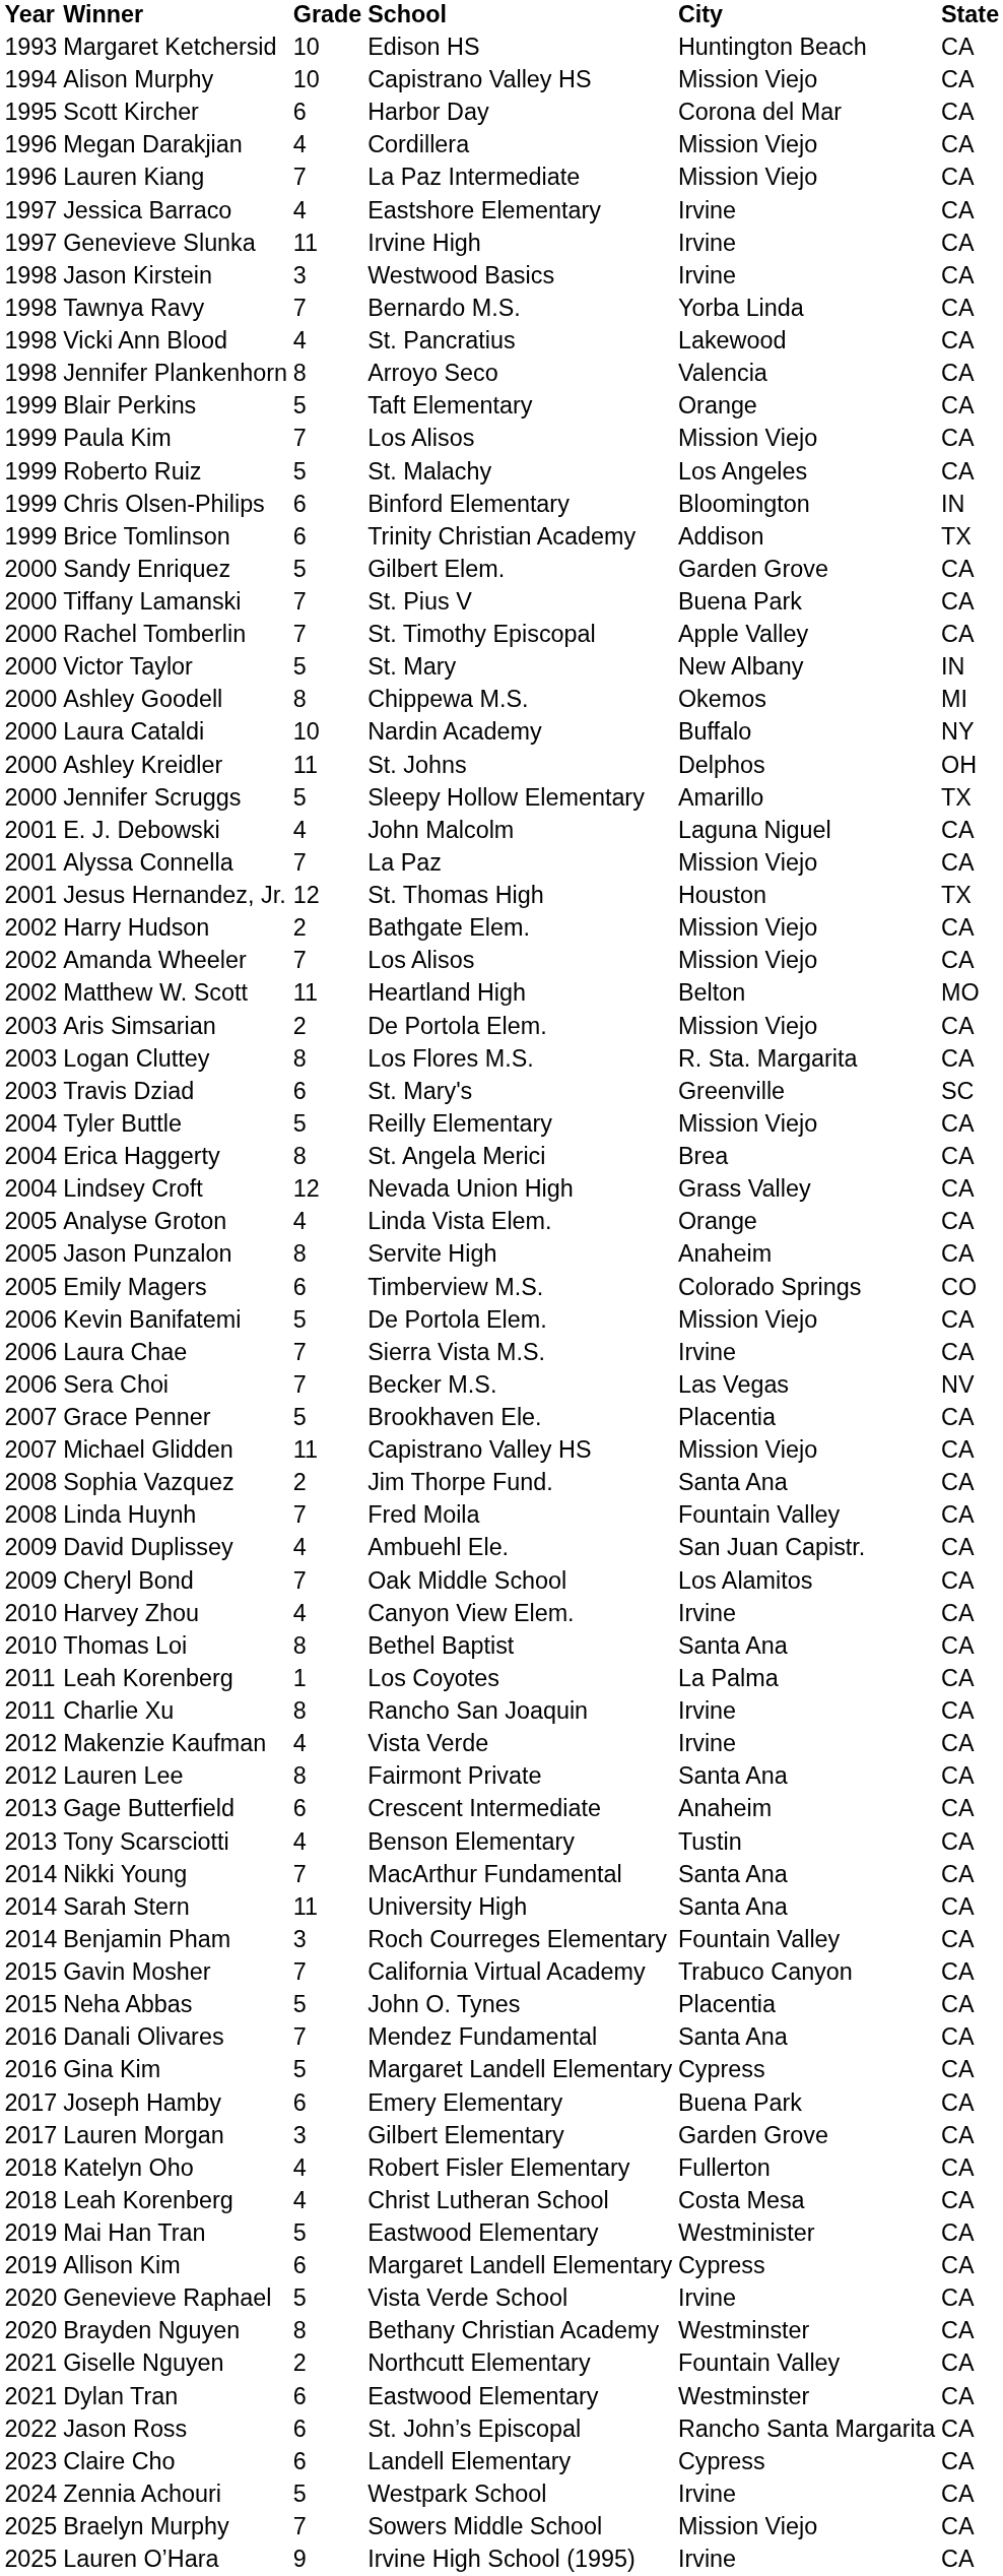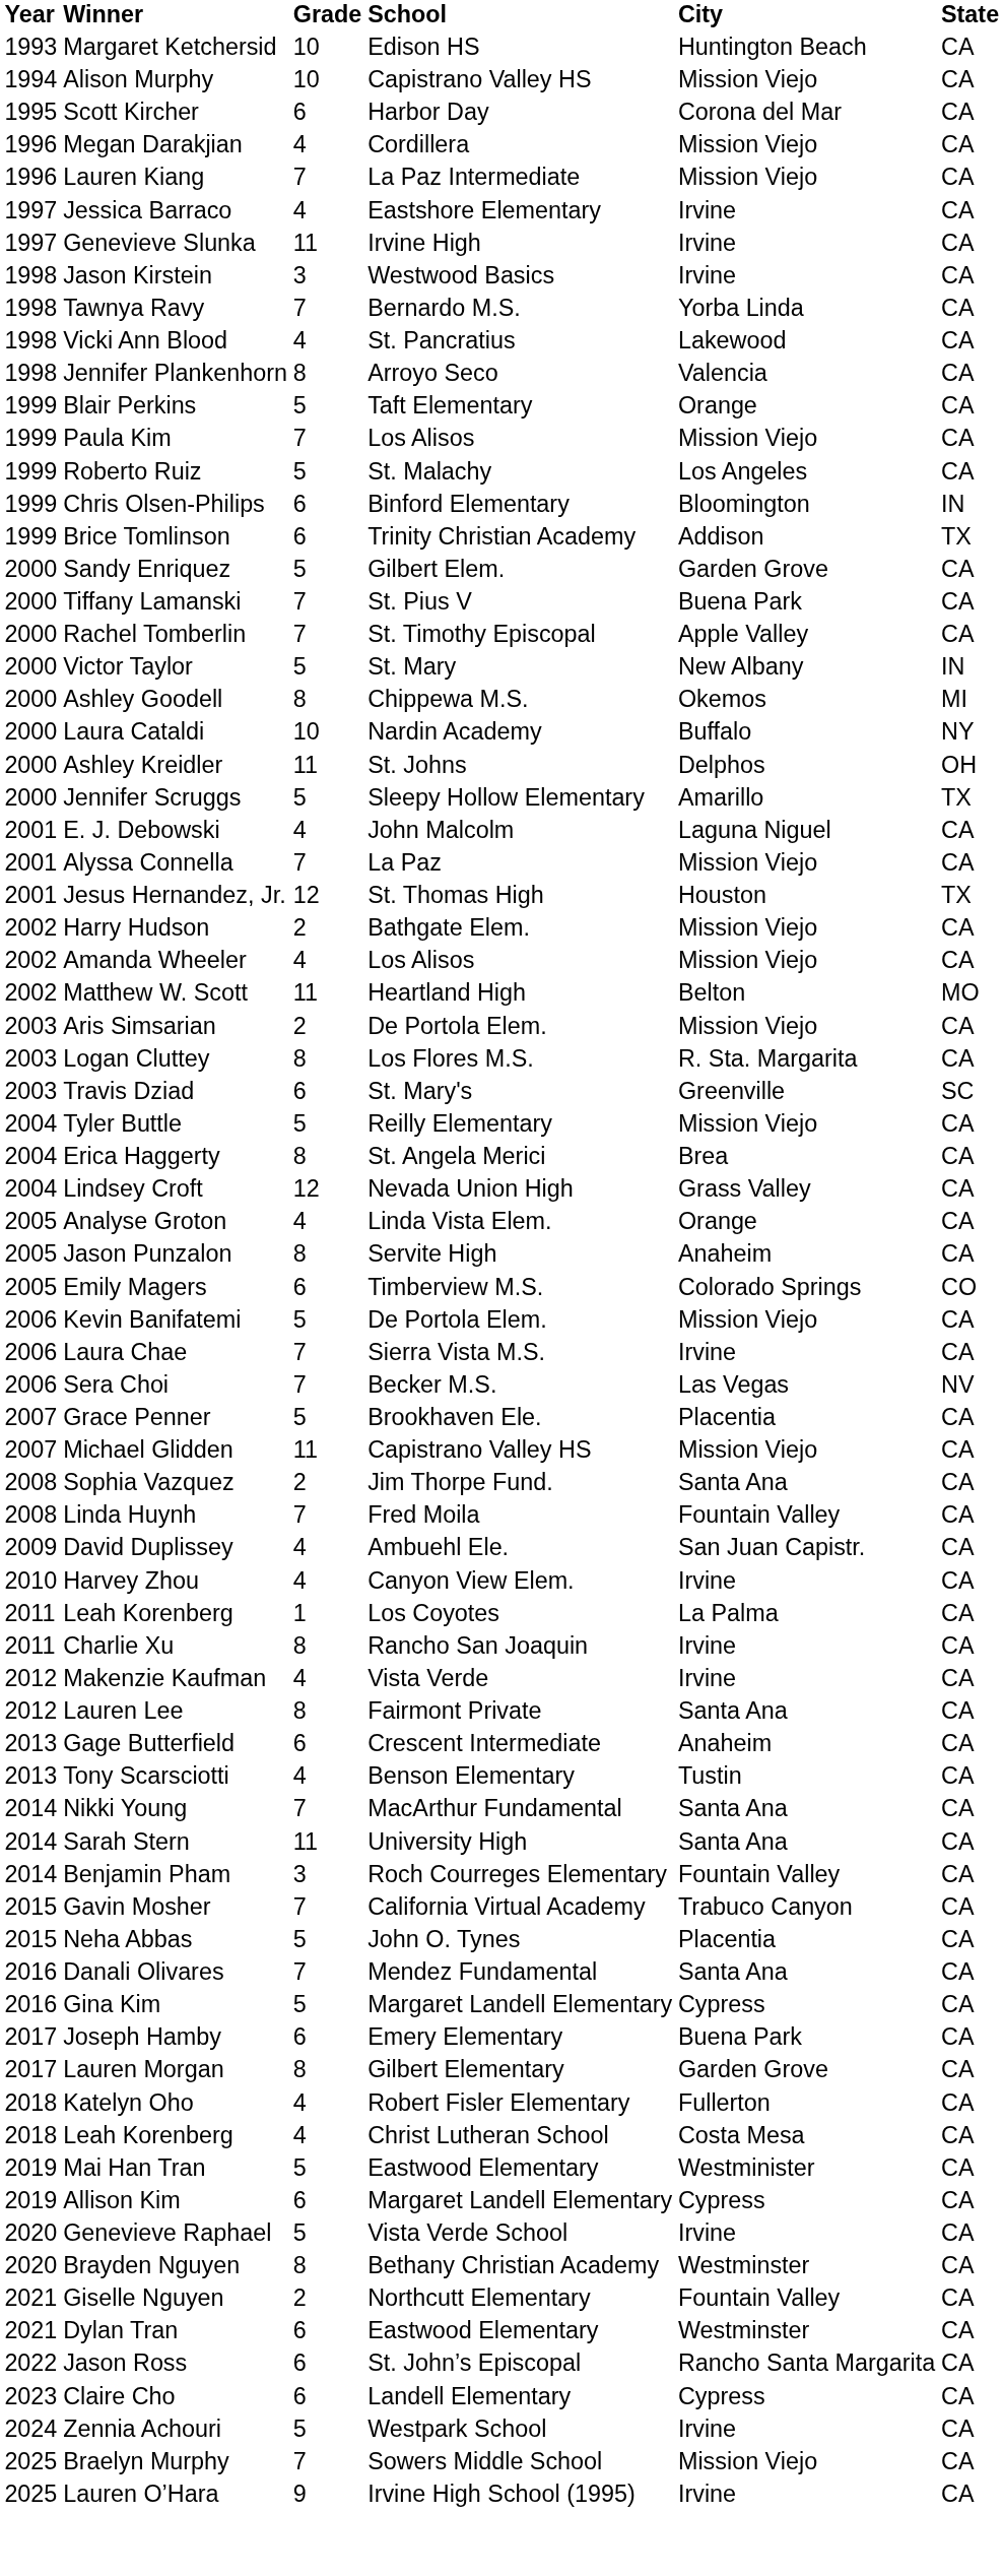Amanda Wheeler | Grade: 7 -> 4
- row: 2009 | Cheryl Bond | 7 | Oak Middle School | Los Alamitos | CA
- row: 2010 | Thomas Loi | 8 | Bethel Baptist | Santa Ana | CA
Lauren Morgan | Grade: 3 -> 8
